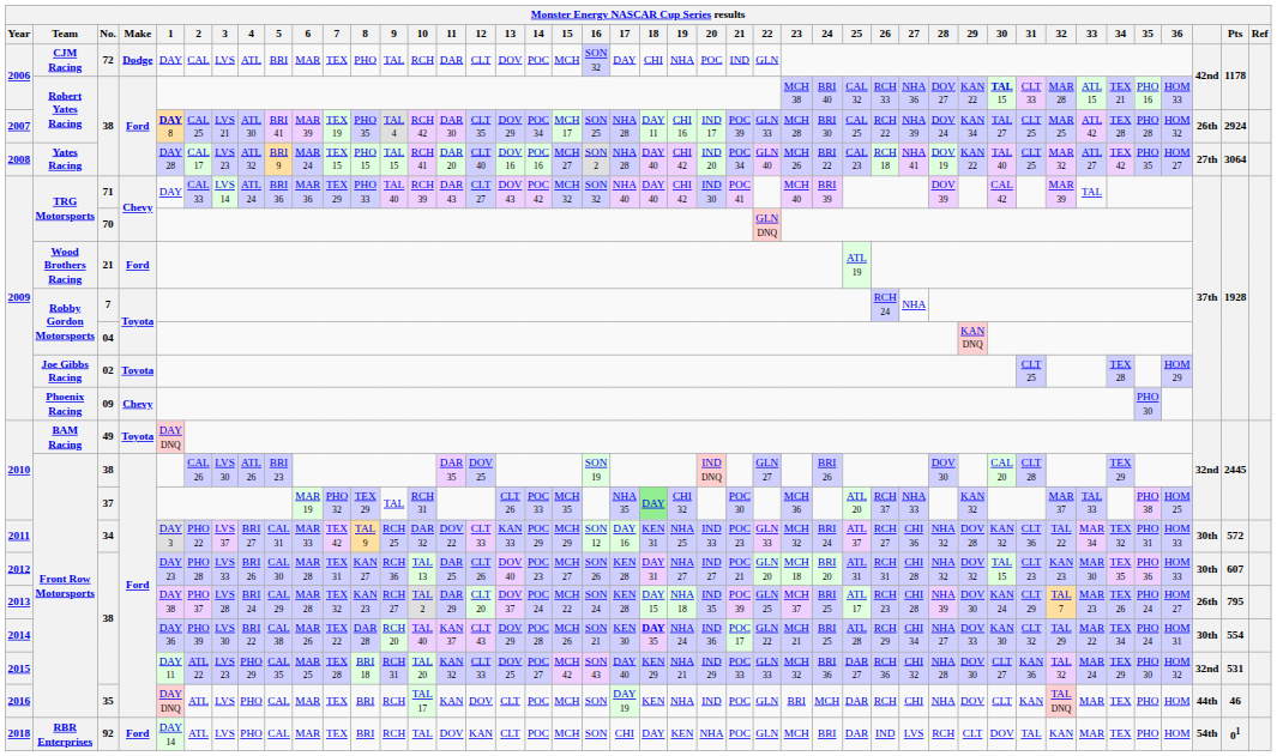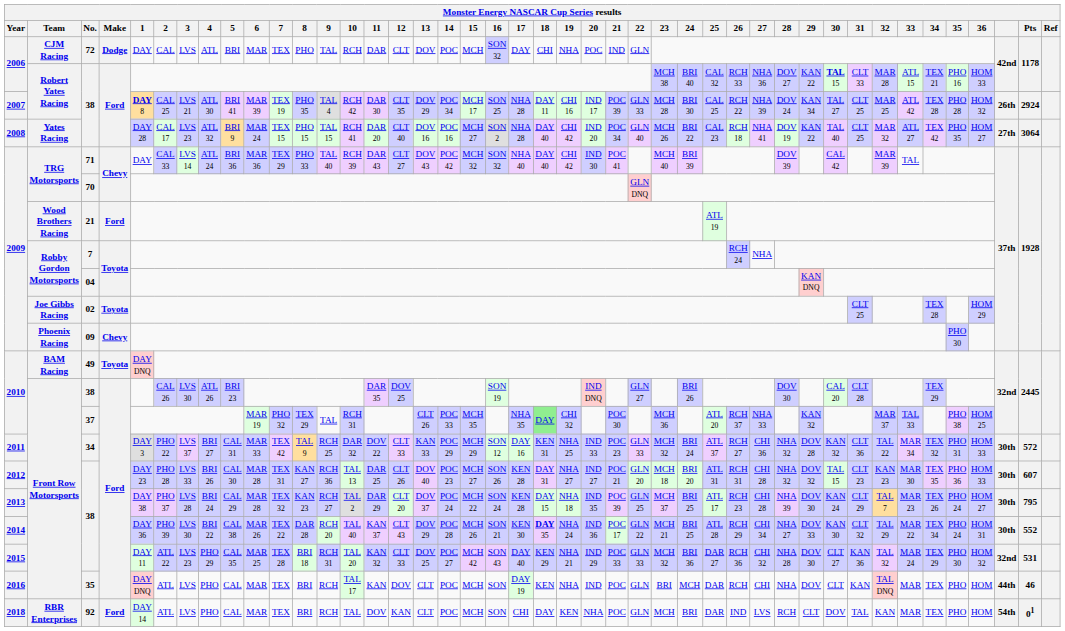2013 / 38 | column 41: 26th -> 30th
2014 / 38 | Pts: 554 -> 552
